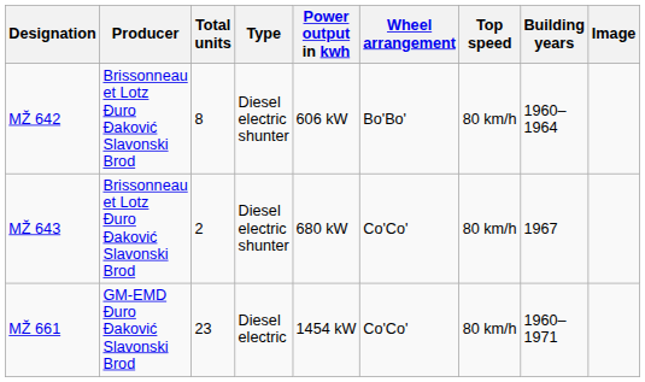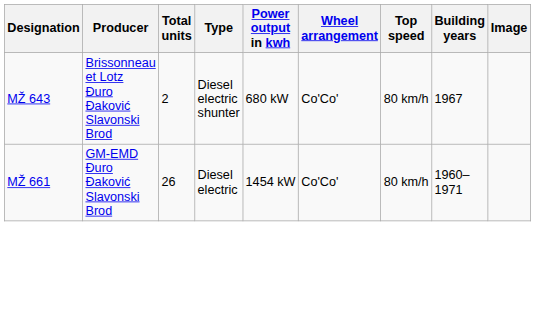- row: MŽ 642 | Brissonneau et Lotz Đuro Đaković Slavonski Brod | 8 | Diesel electric shunter | 606 kW | Bo'Bo' | 80 km/h | 1960–1964
MŽ 661 | Total units: 23 -> 26
